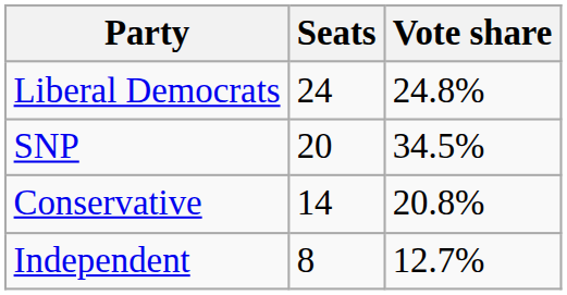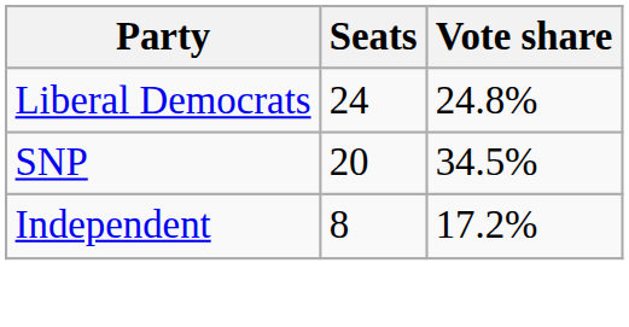- row: Conservative | 14 | 20.8%
Independent | Vote share: 12.7% -> 17.2%
